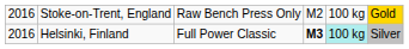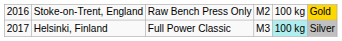Helsinki, Finland | column 1: 2016 -> 2017
Helsinki, Finland | column 4: bold -> normal
